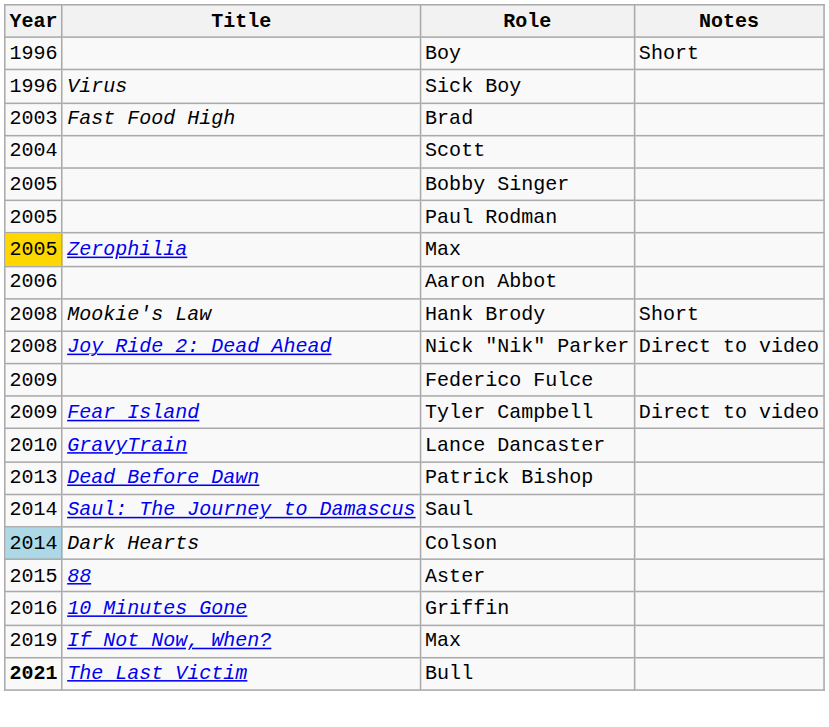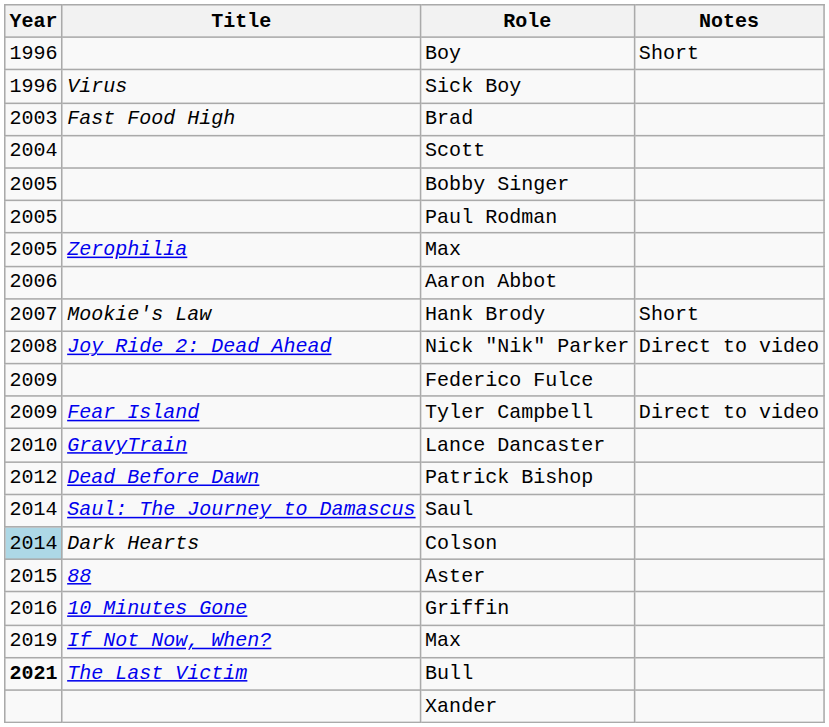Zerophilia / Max | Year: gold background -> no background
Hank Brody | Year: 2008 -> 2007
Patrick Bishop | Year: 2013 -> 2012
+ row: Xander
